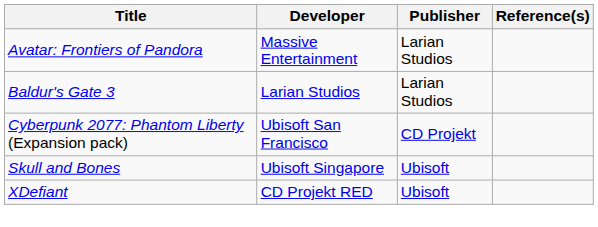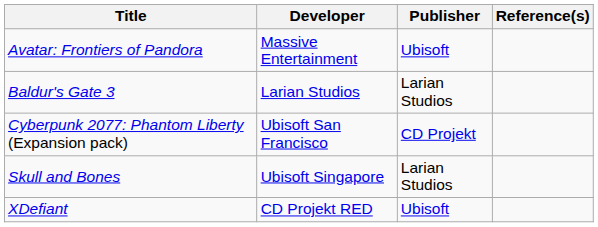Avatar: Frontiers of Pandora | Publisher: Larian Studios -> Ubisoft
Skull and Bones | Publisher: Ubisoft -> Larian Studios
